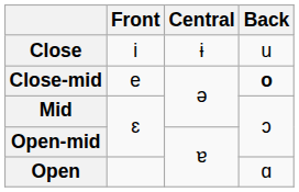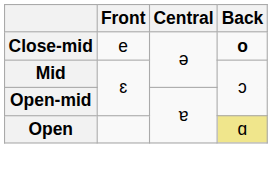- row: Close | i | ɨ | u
Open | Back: no background -> khaki background
